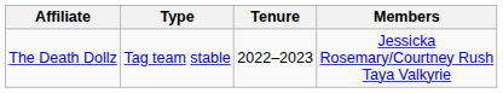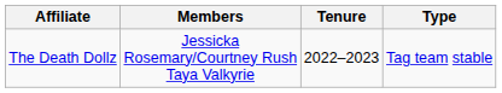columns swapped: Members <-> Type
